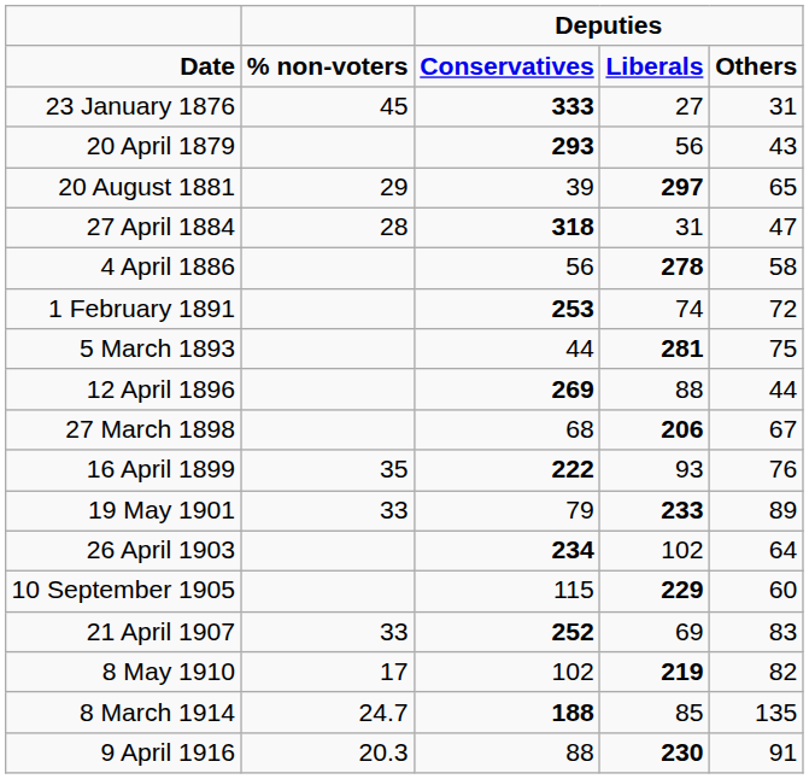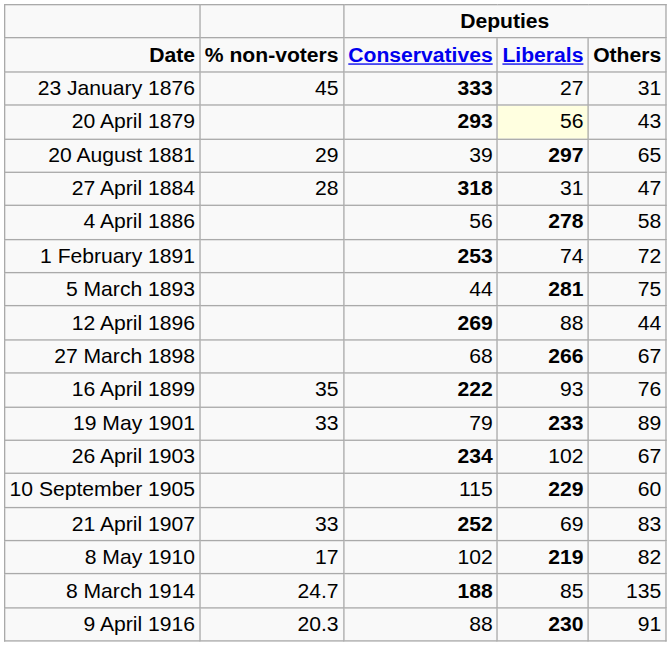20 April 1879 | column 4: no background -> lightyellow background
27 March 1898 | column 4: 206 -> 266
26 April 1903 | column 5: 64 -> 67
